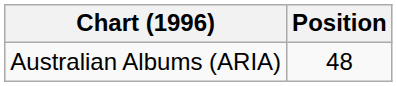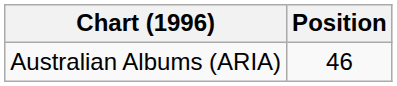Australian Albums (ARIA) | Position: 48 -> 46
